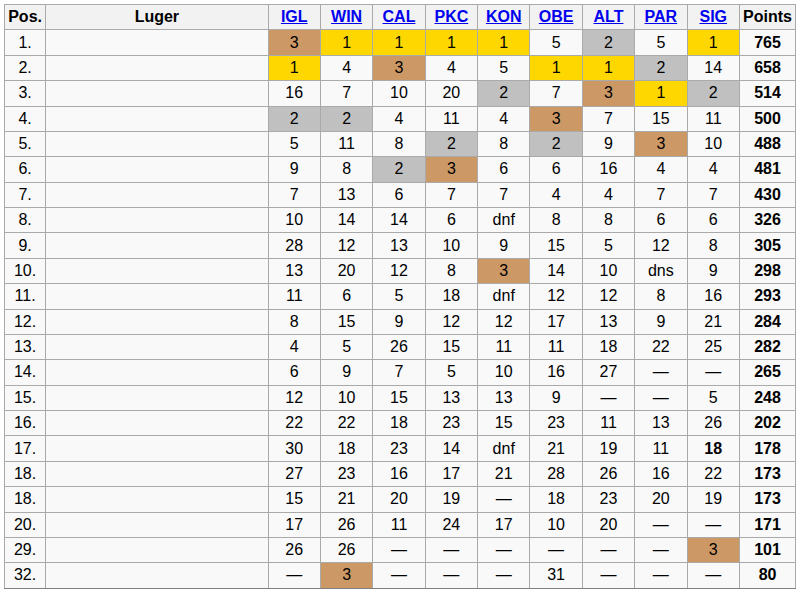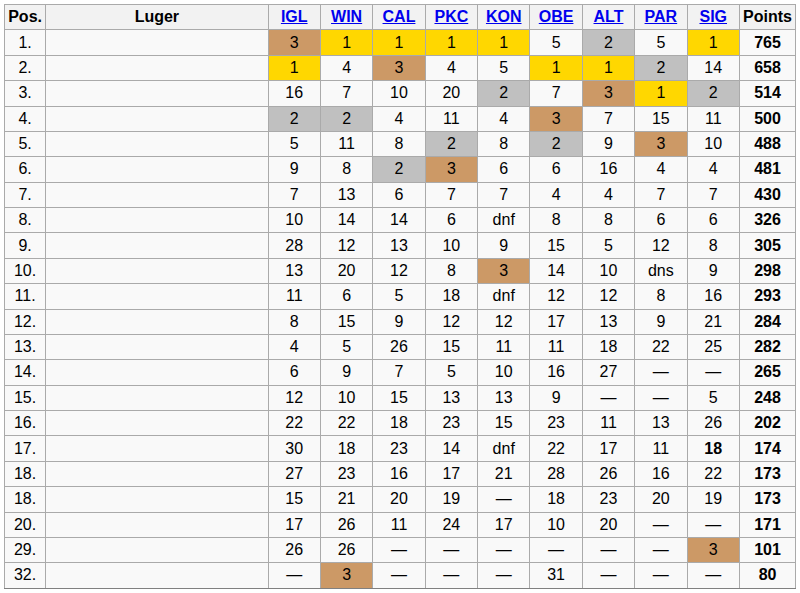30 | OBE: 21 -> 22
30 | ALT: 19 -> 17
30 | Points: 178 -> 174
